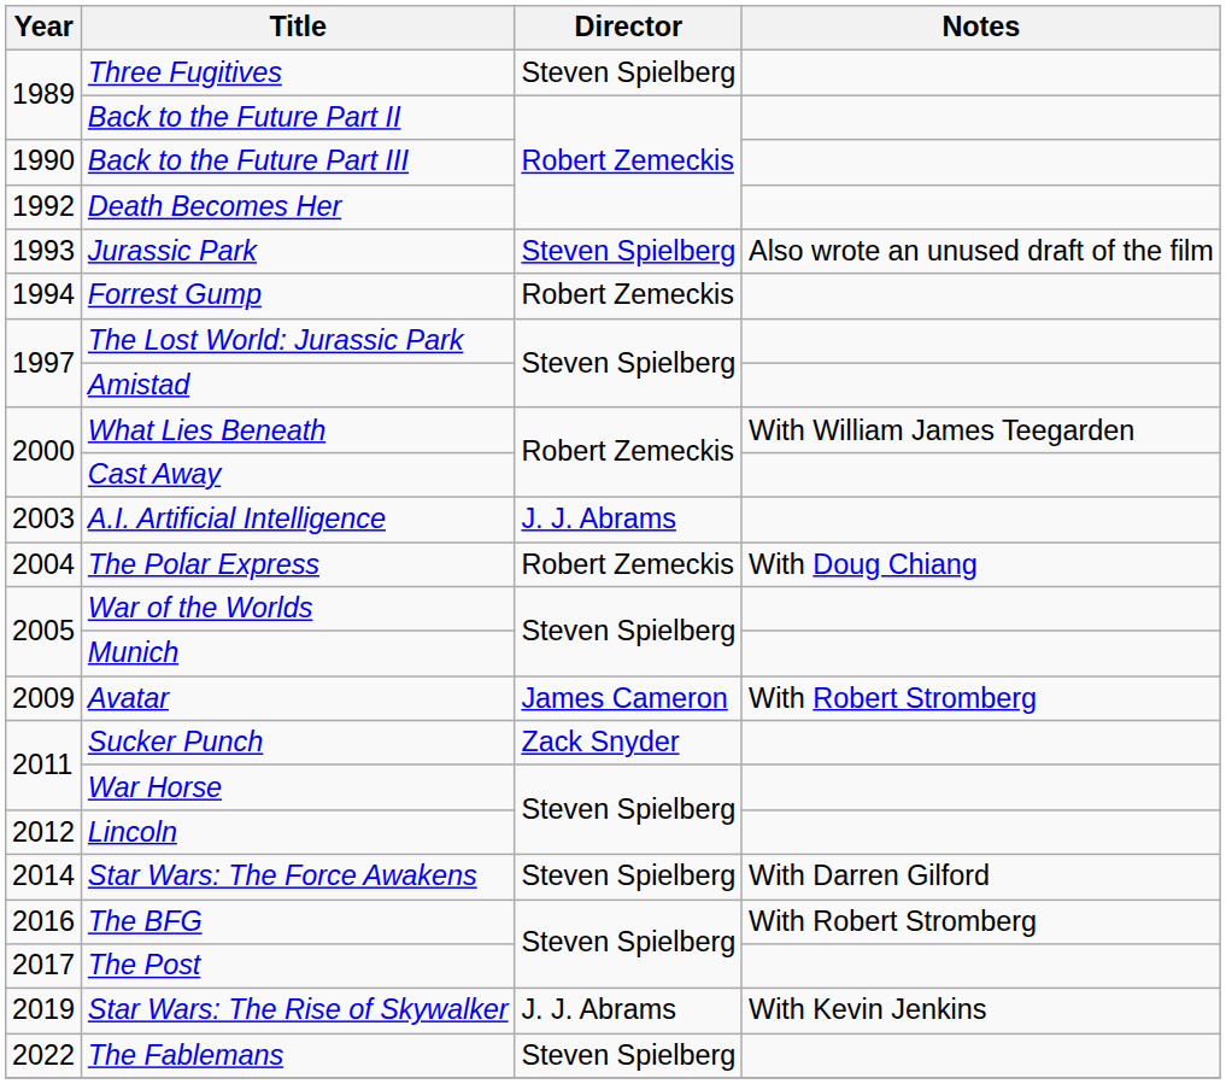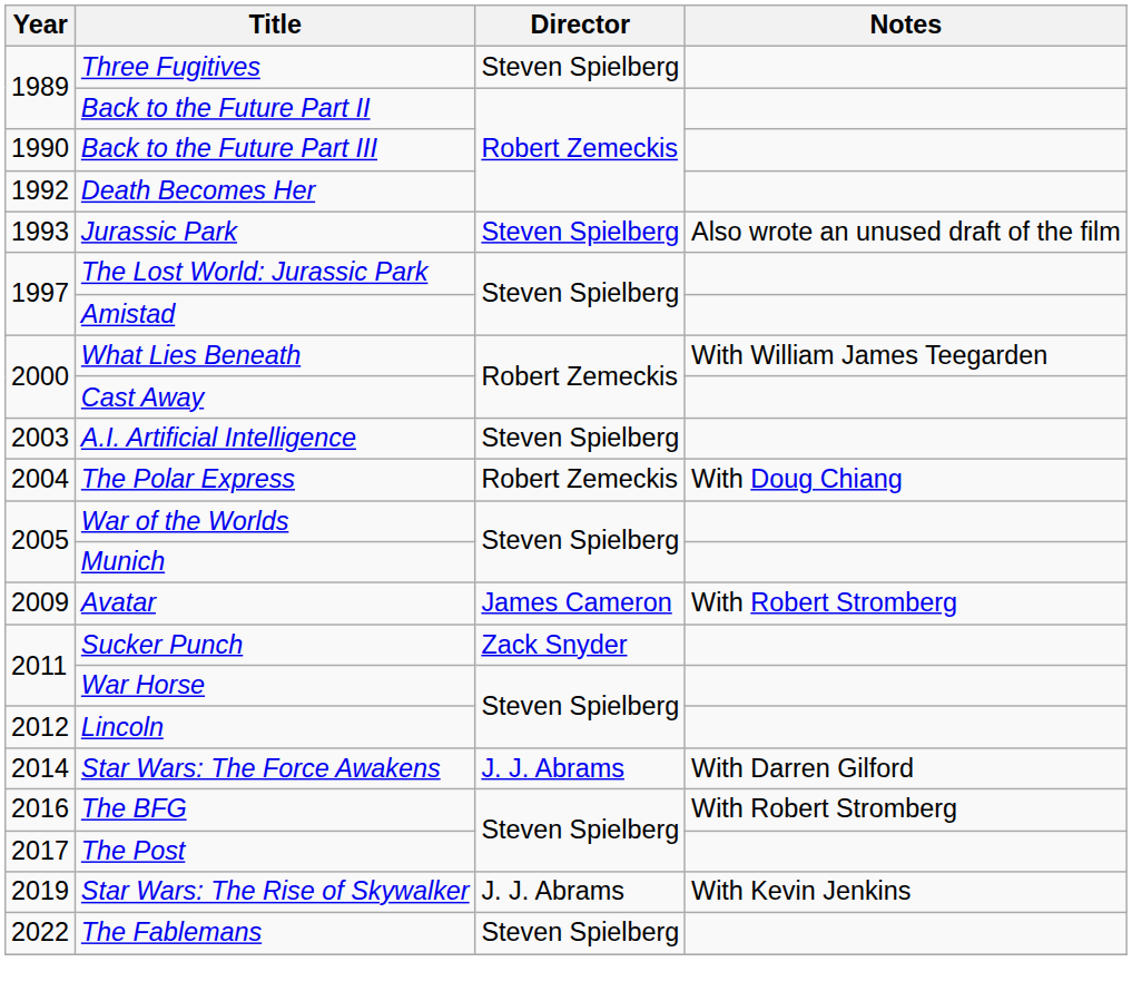- row: 1994 | Forrest Gump | Robert Zemeckis
A.I. Artificial Intelligence | Director: J. J. Abrams -> Steven Spielberg
Star Wars: The Force Awakens | Director: Steven Spielberg -> J. J. Abrams
